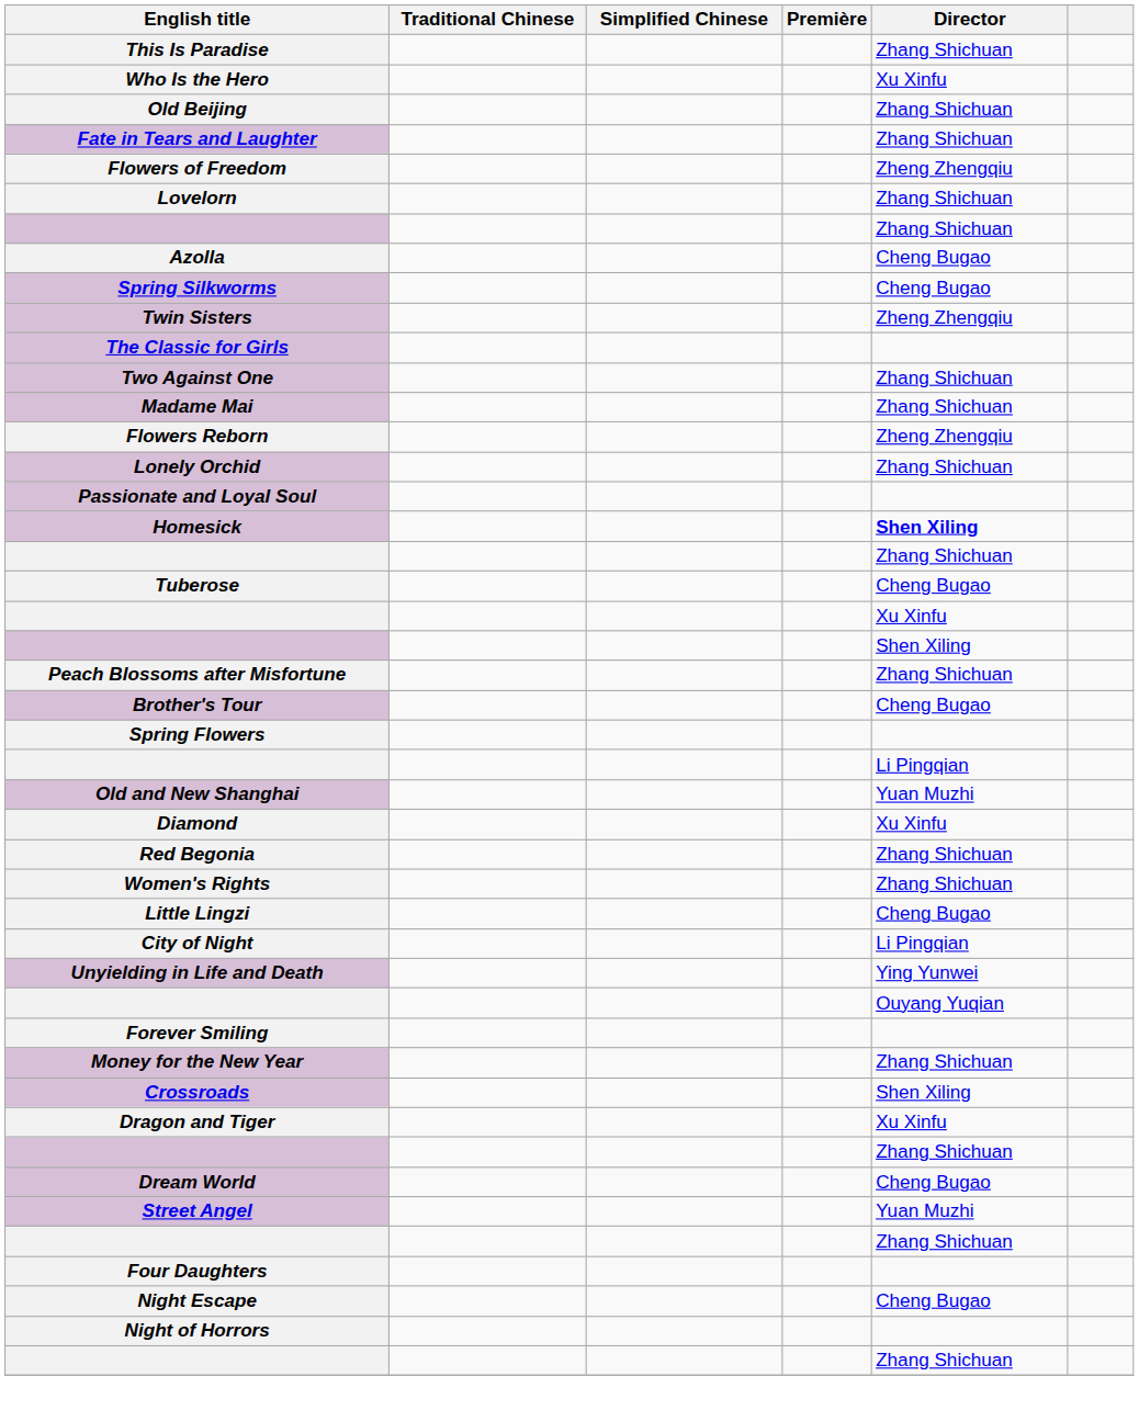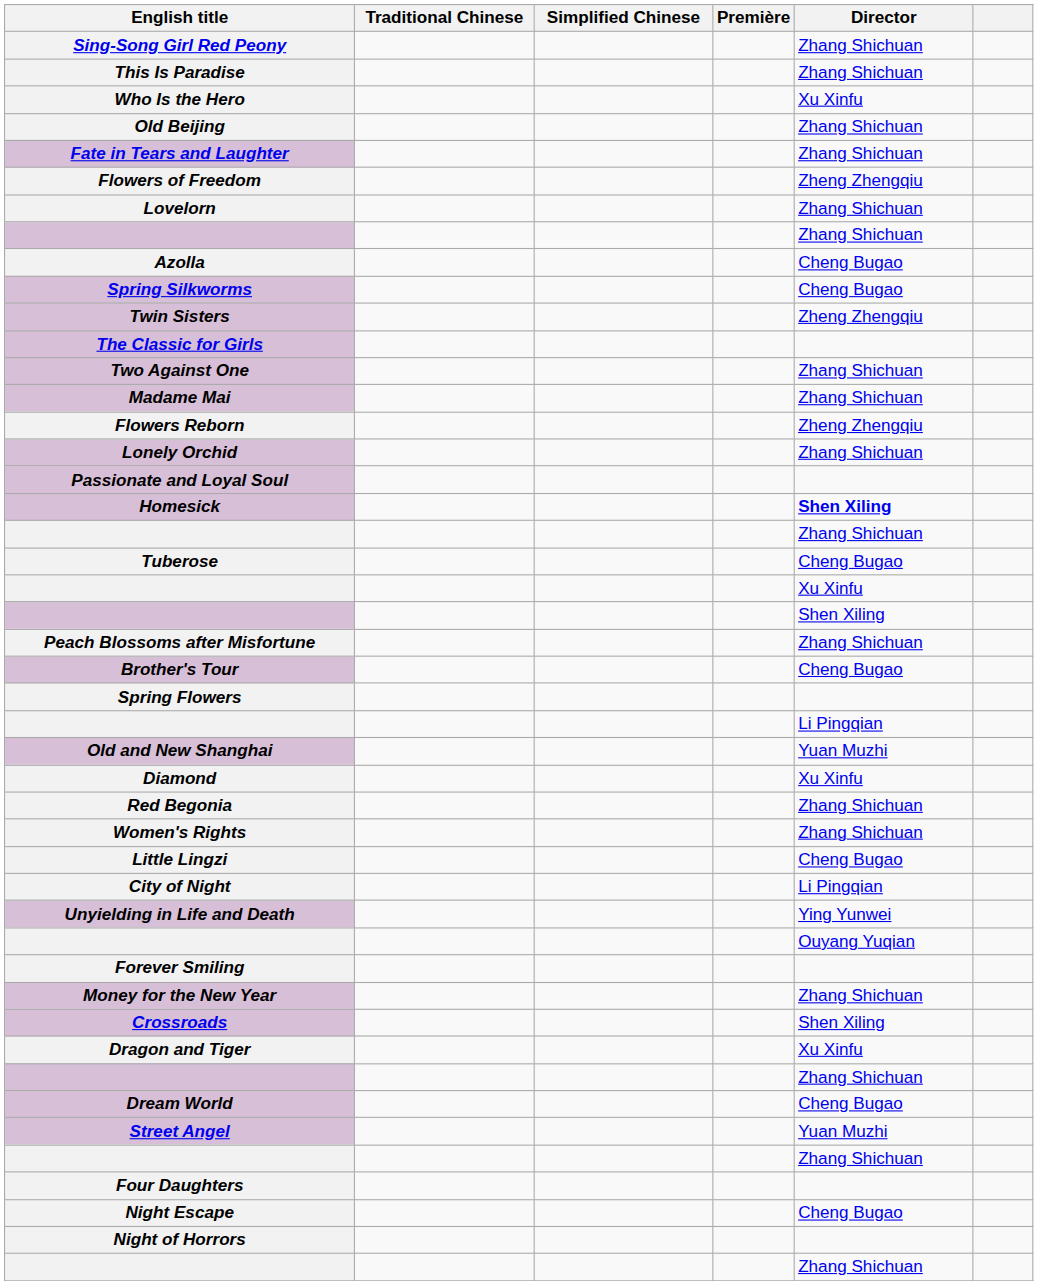+ row: Sing-Song Girl Red Peony | Zhang Shichuan
